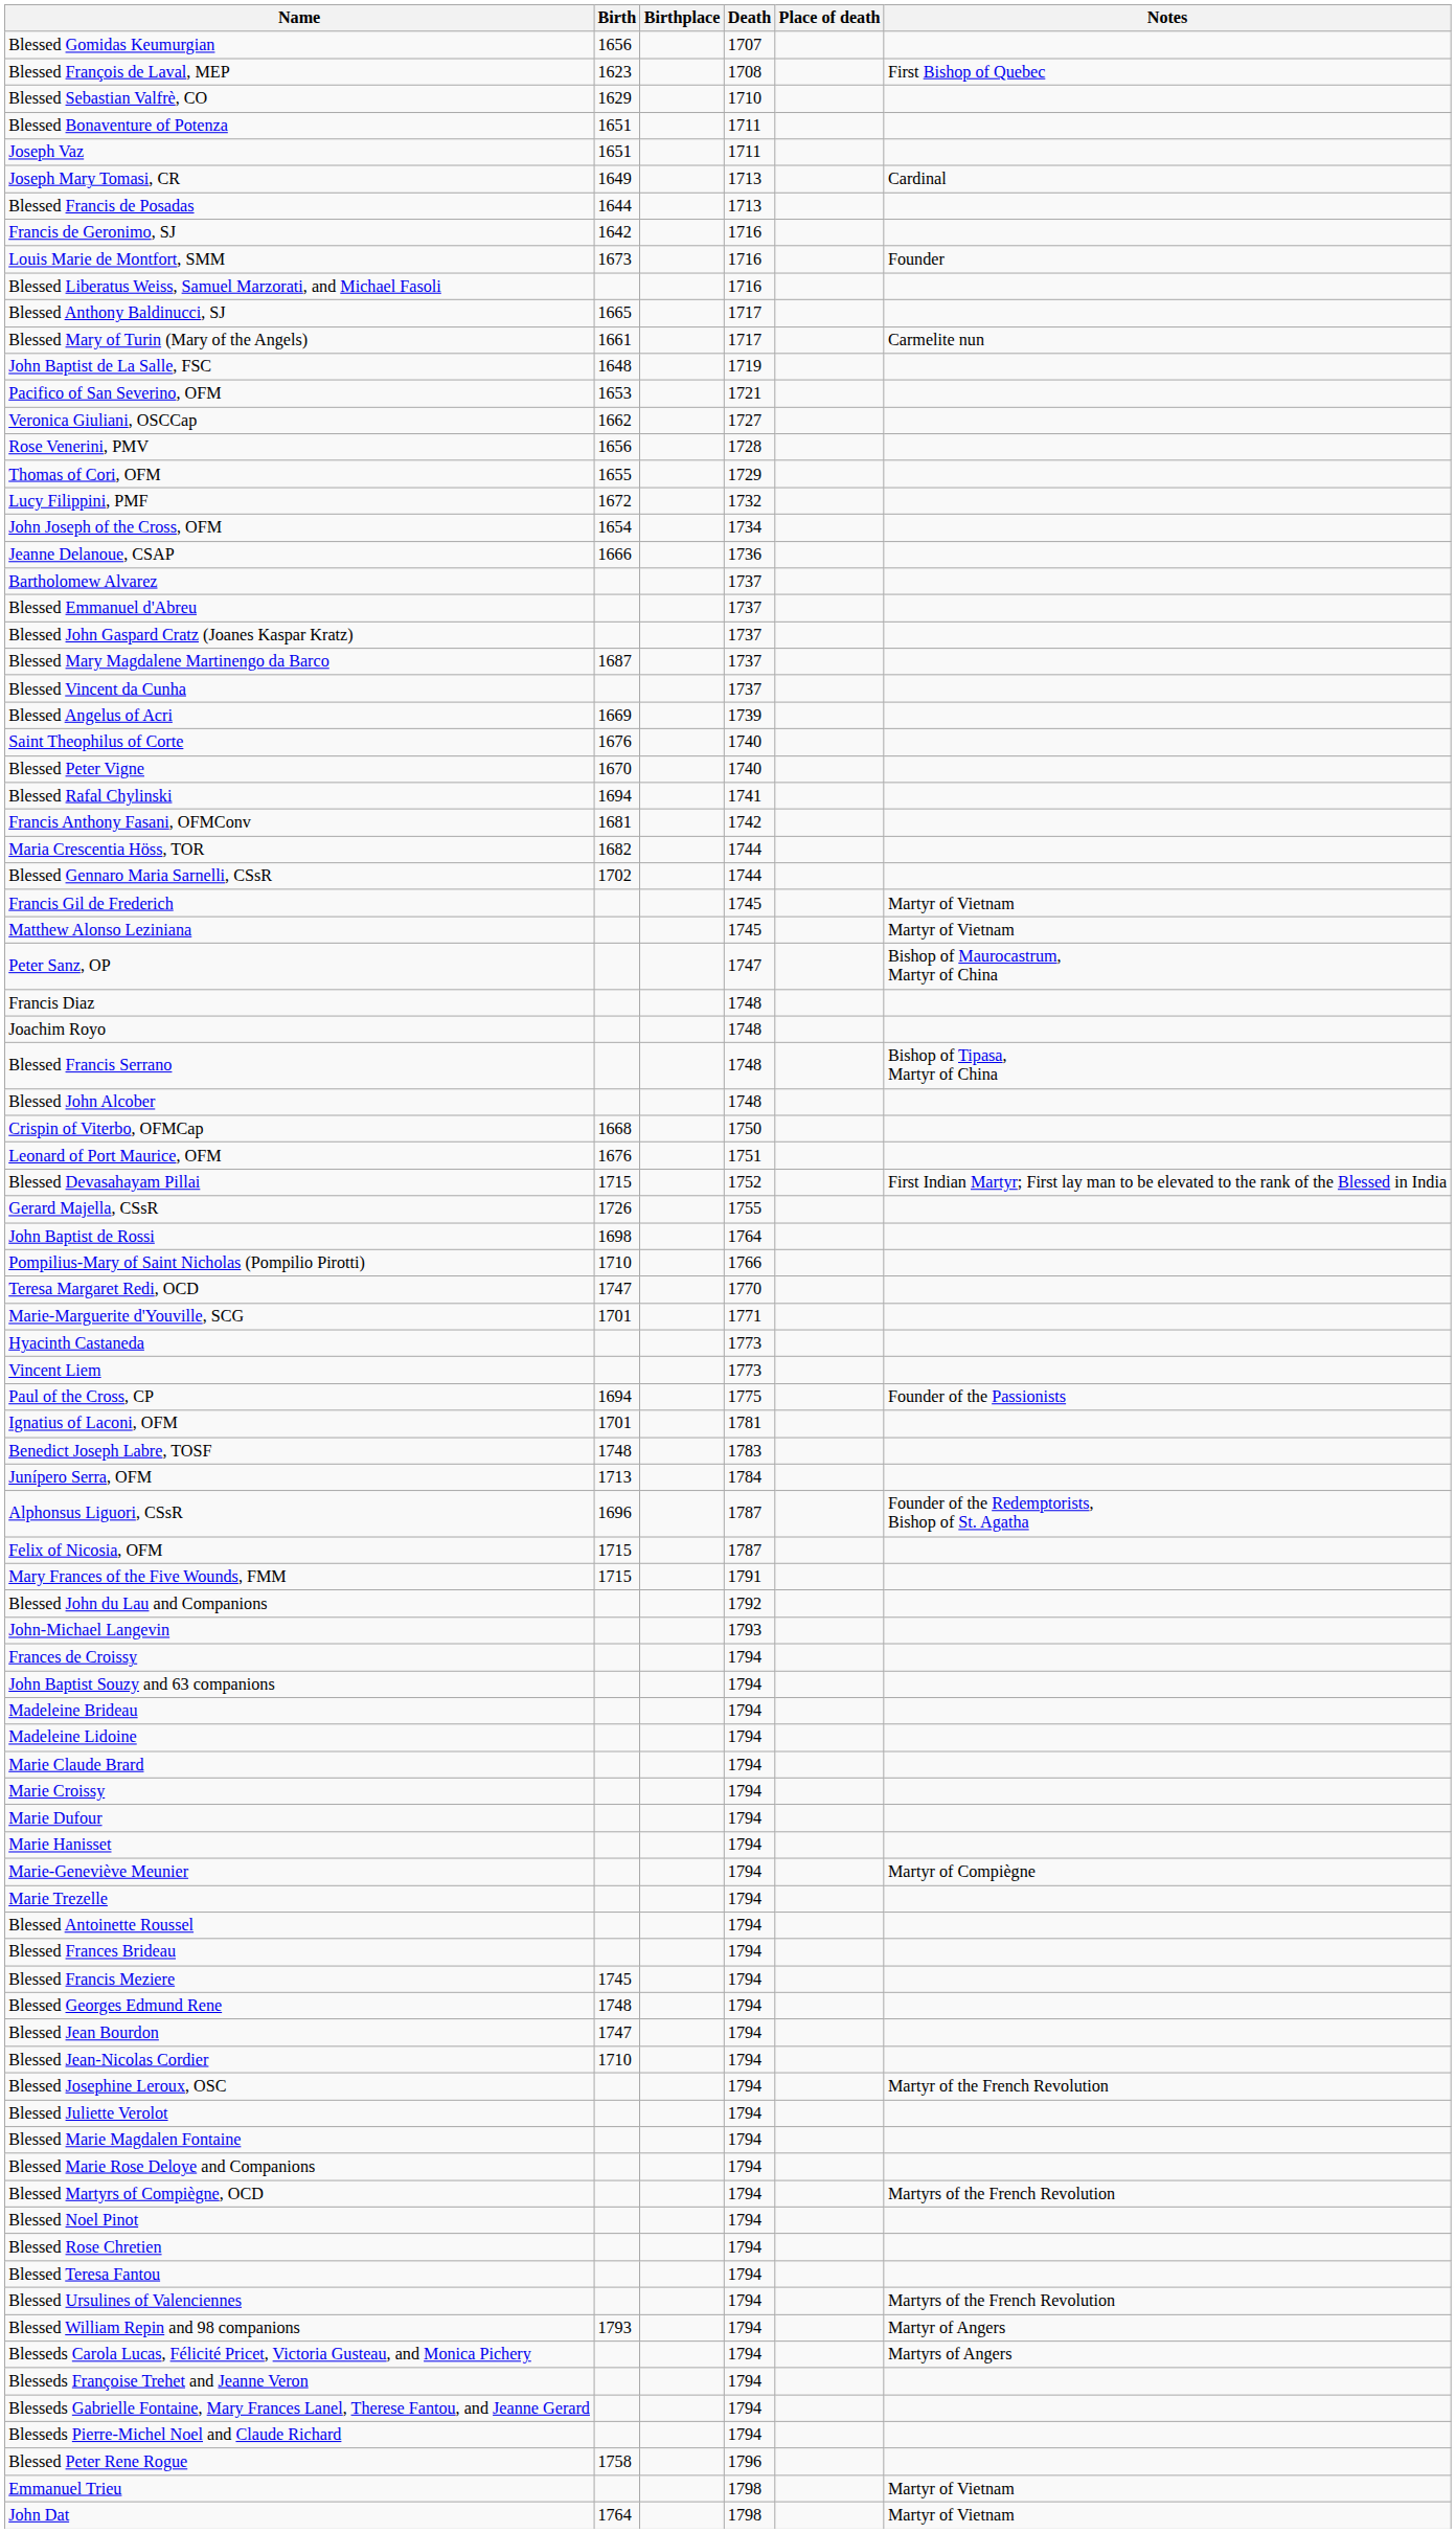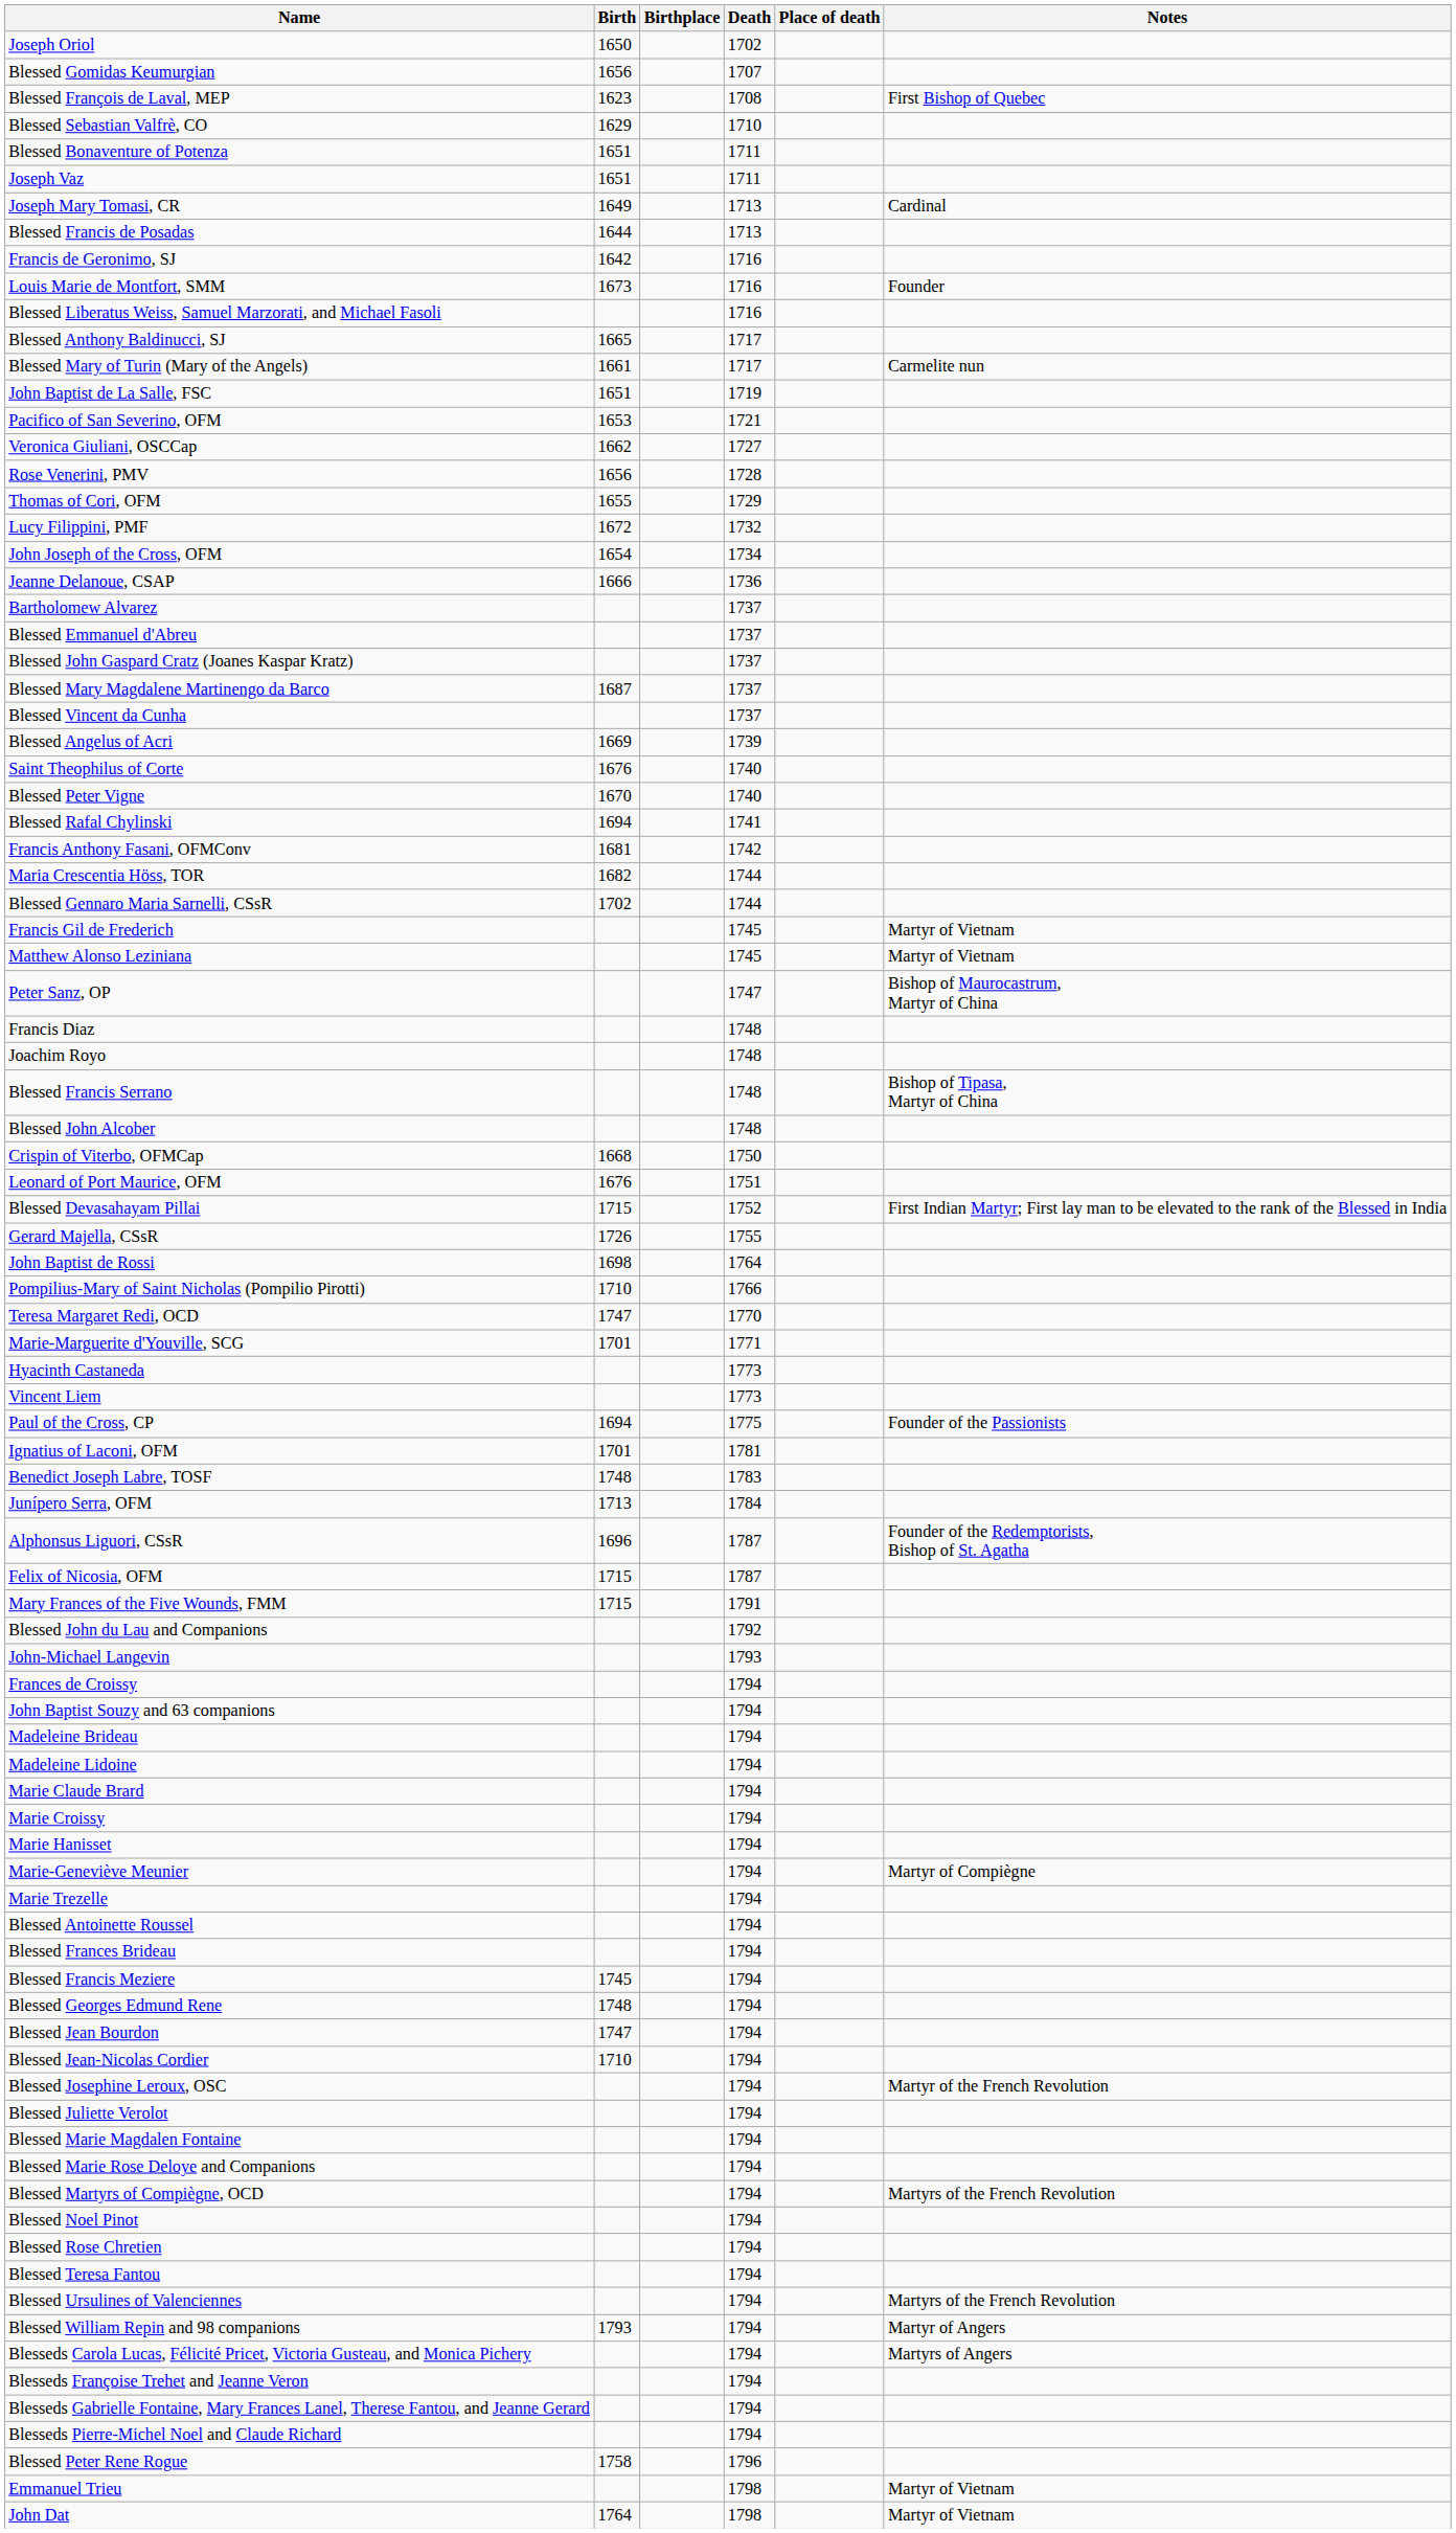+ row: Joseph Oriol | 1650 | 1702
John Baptist de La Salle, FSC | Birth: 1648 -> 1651
- row: Marie Dufour | 1794
